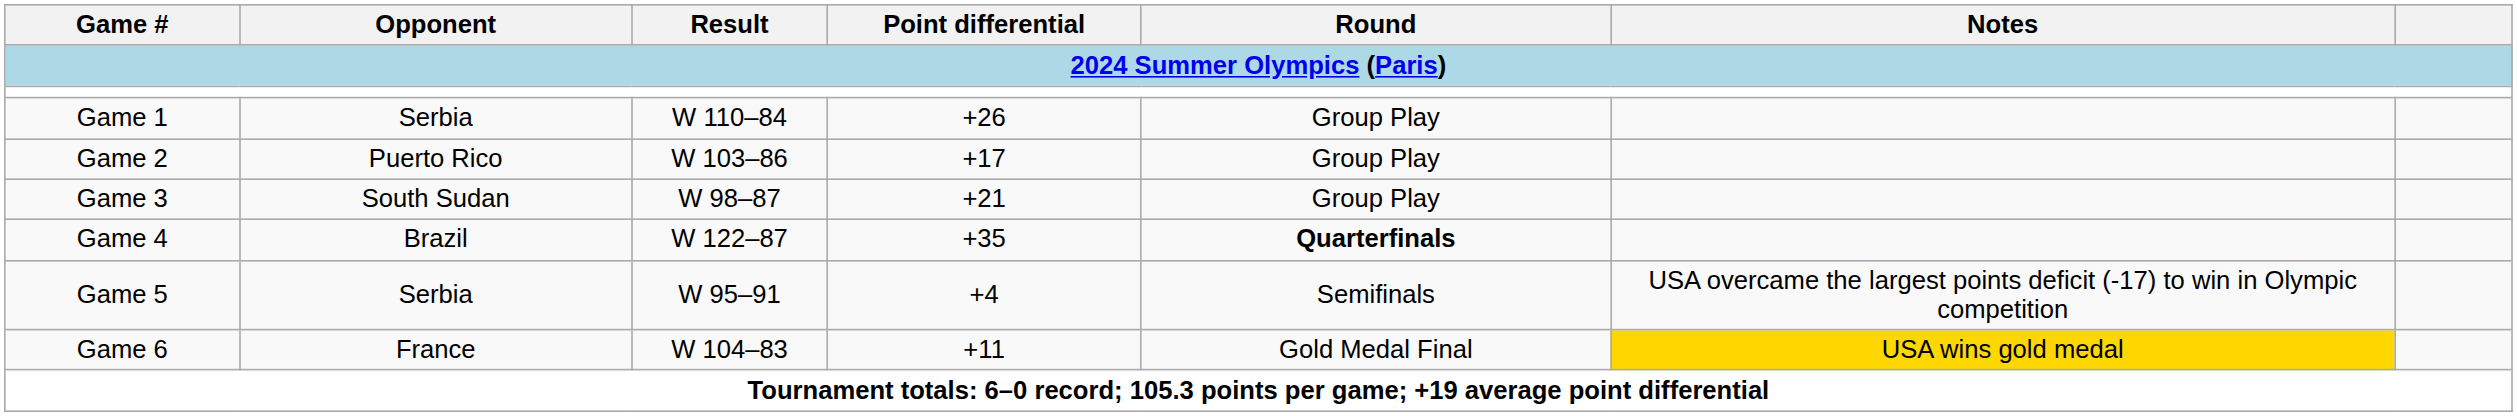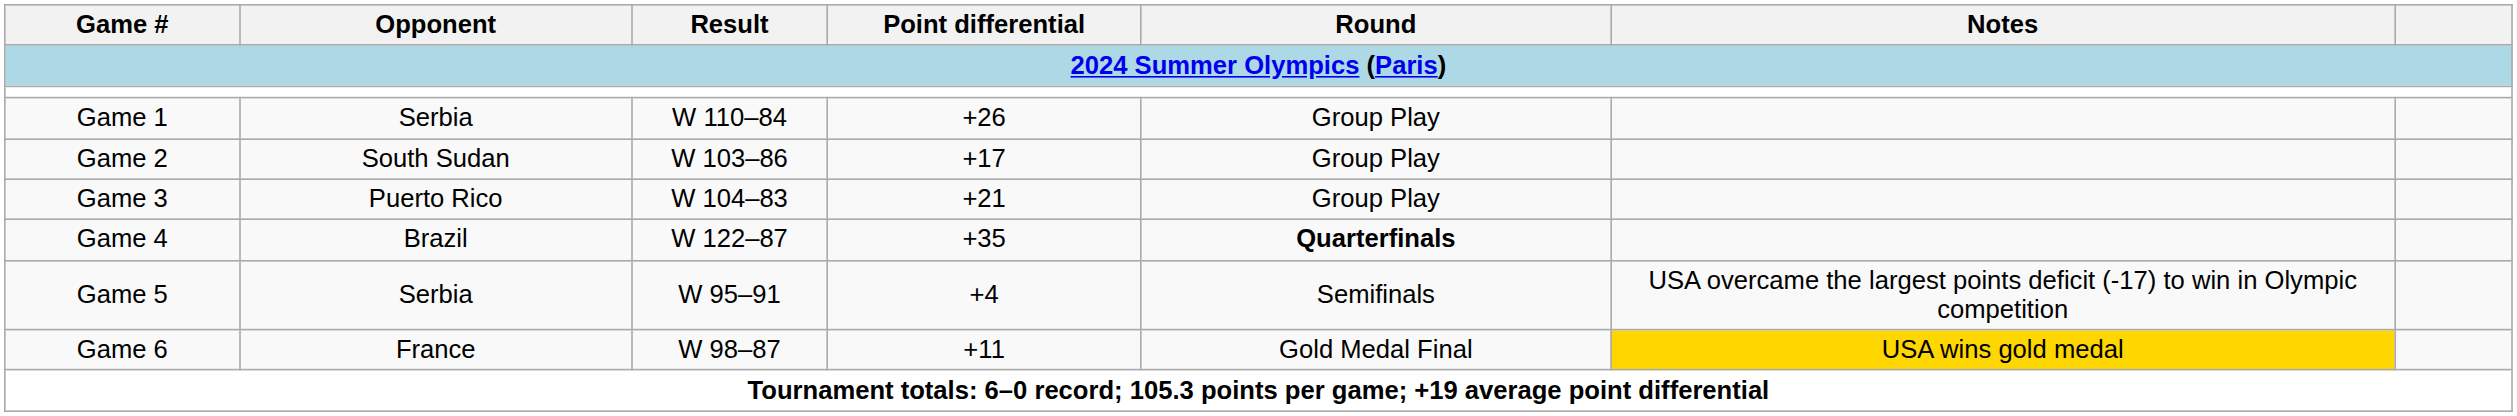Game 2 | Opponent: Puerto Rico -> South Sudan
Game 3 | Opponent: South Sudan -> Puerto Rico
Game 3 | Result: W 98–87 -> W 104–83
Game 6 | Result: W 104–83 -> W 98–87
